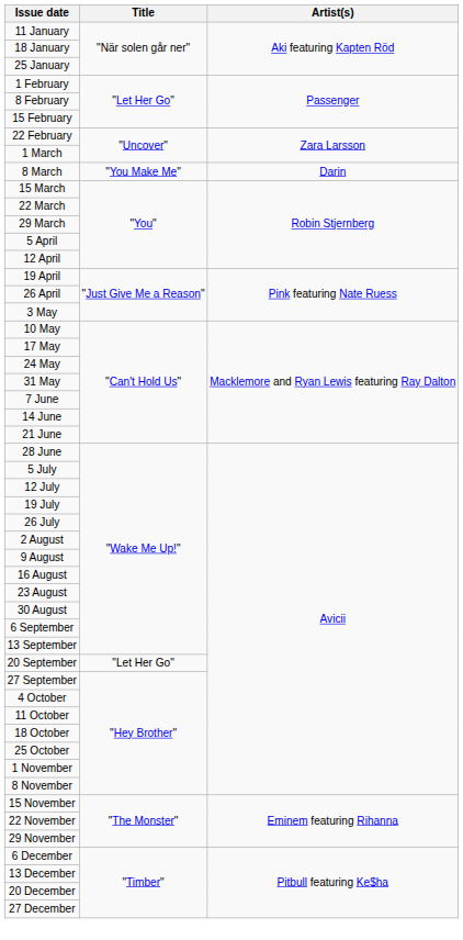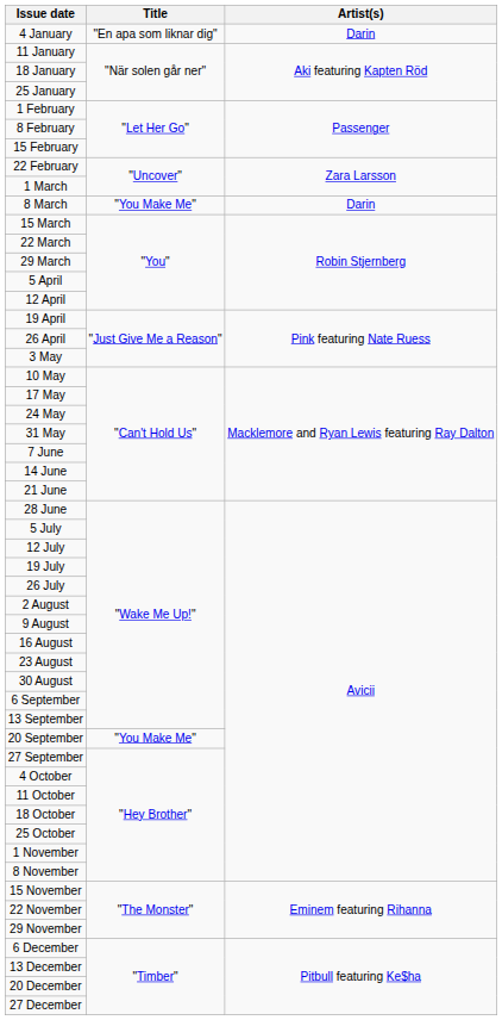+ row: 4 January | "En apa som liknar dig" | Darin
20 September | Title: "Let Her Go" -> "You Make Me"
